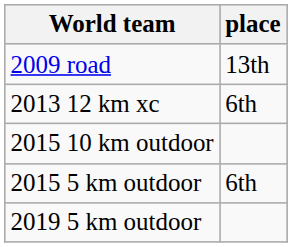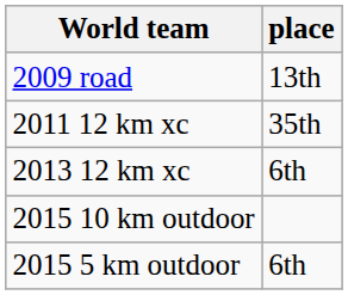+ row: 2011 12 km xc | 35th
- row: 2019 5 km outdoor
